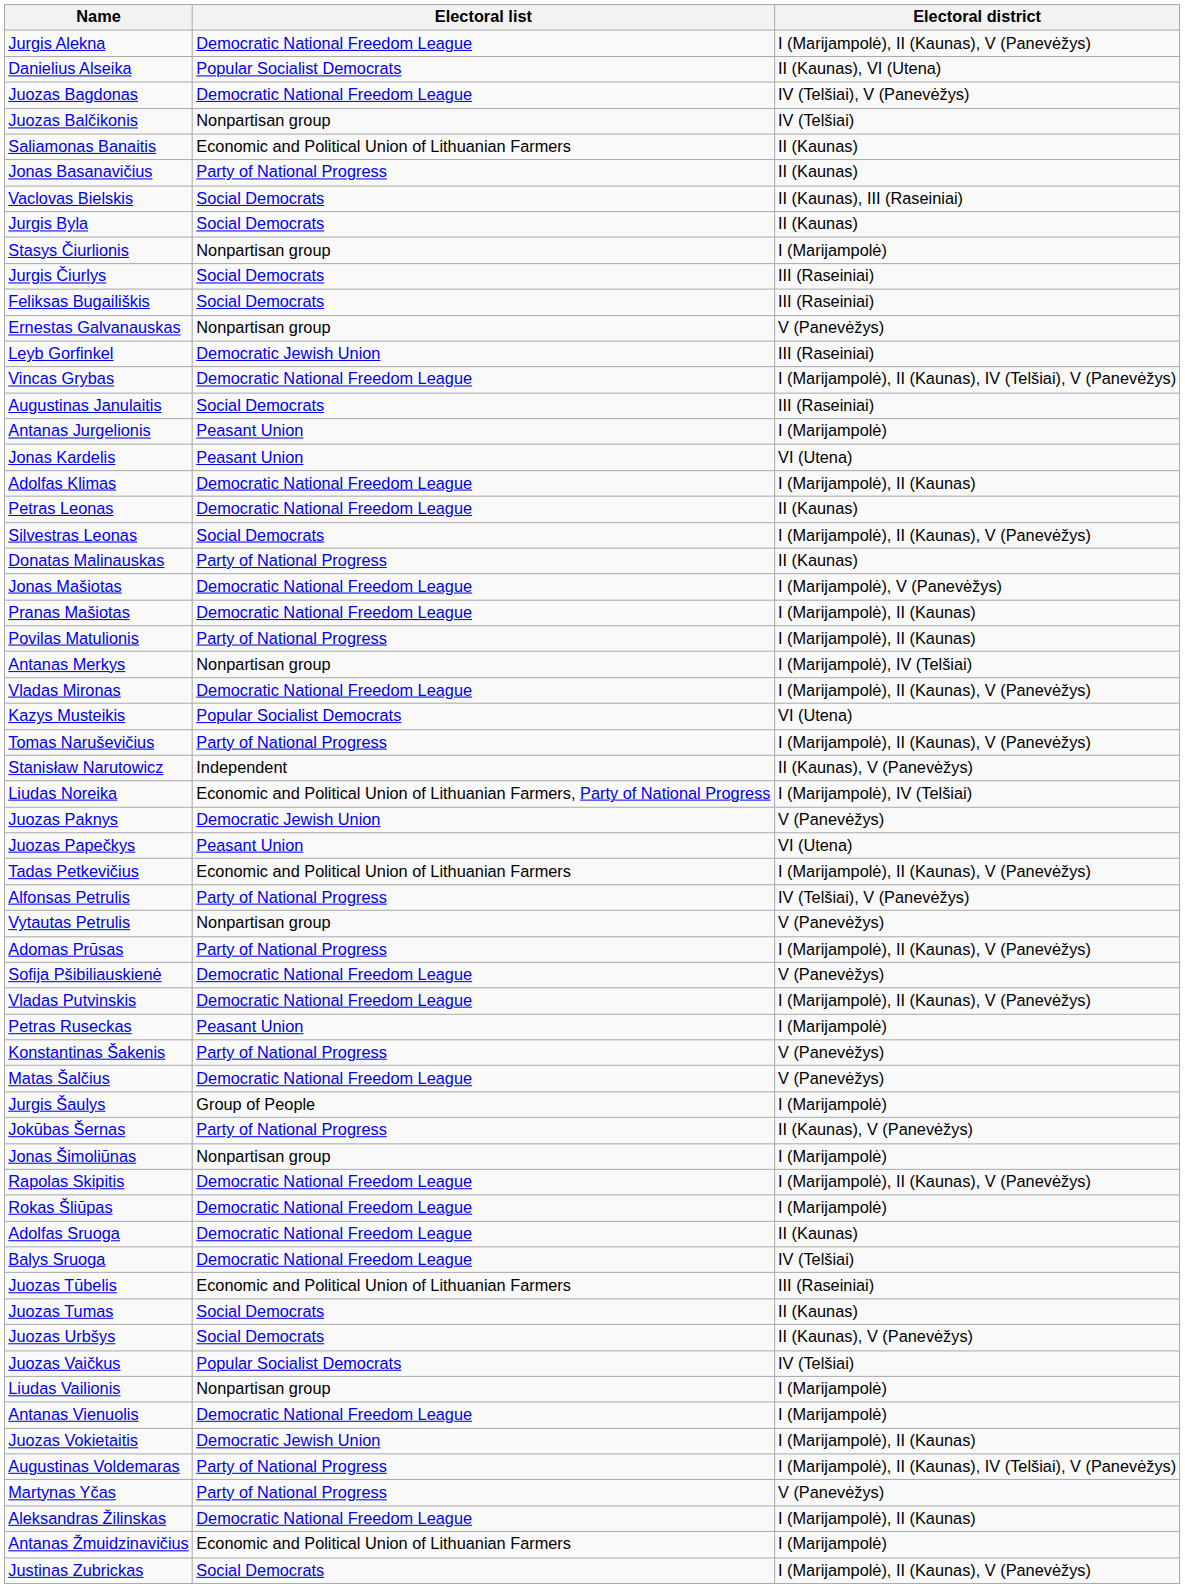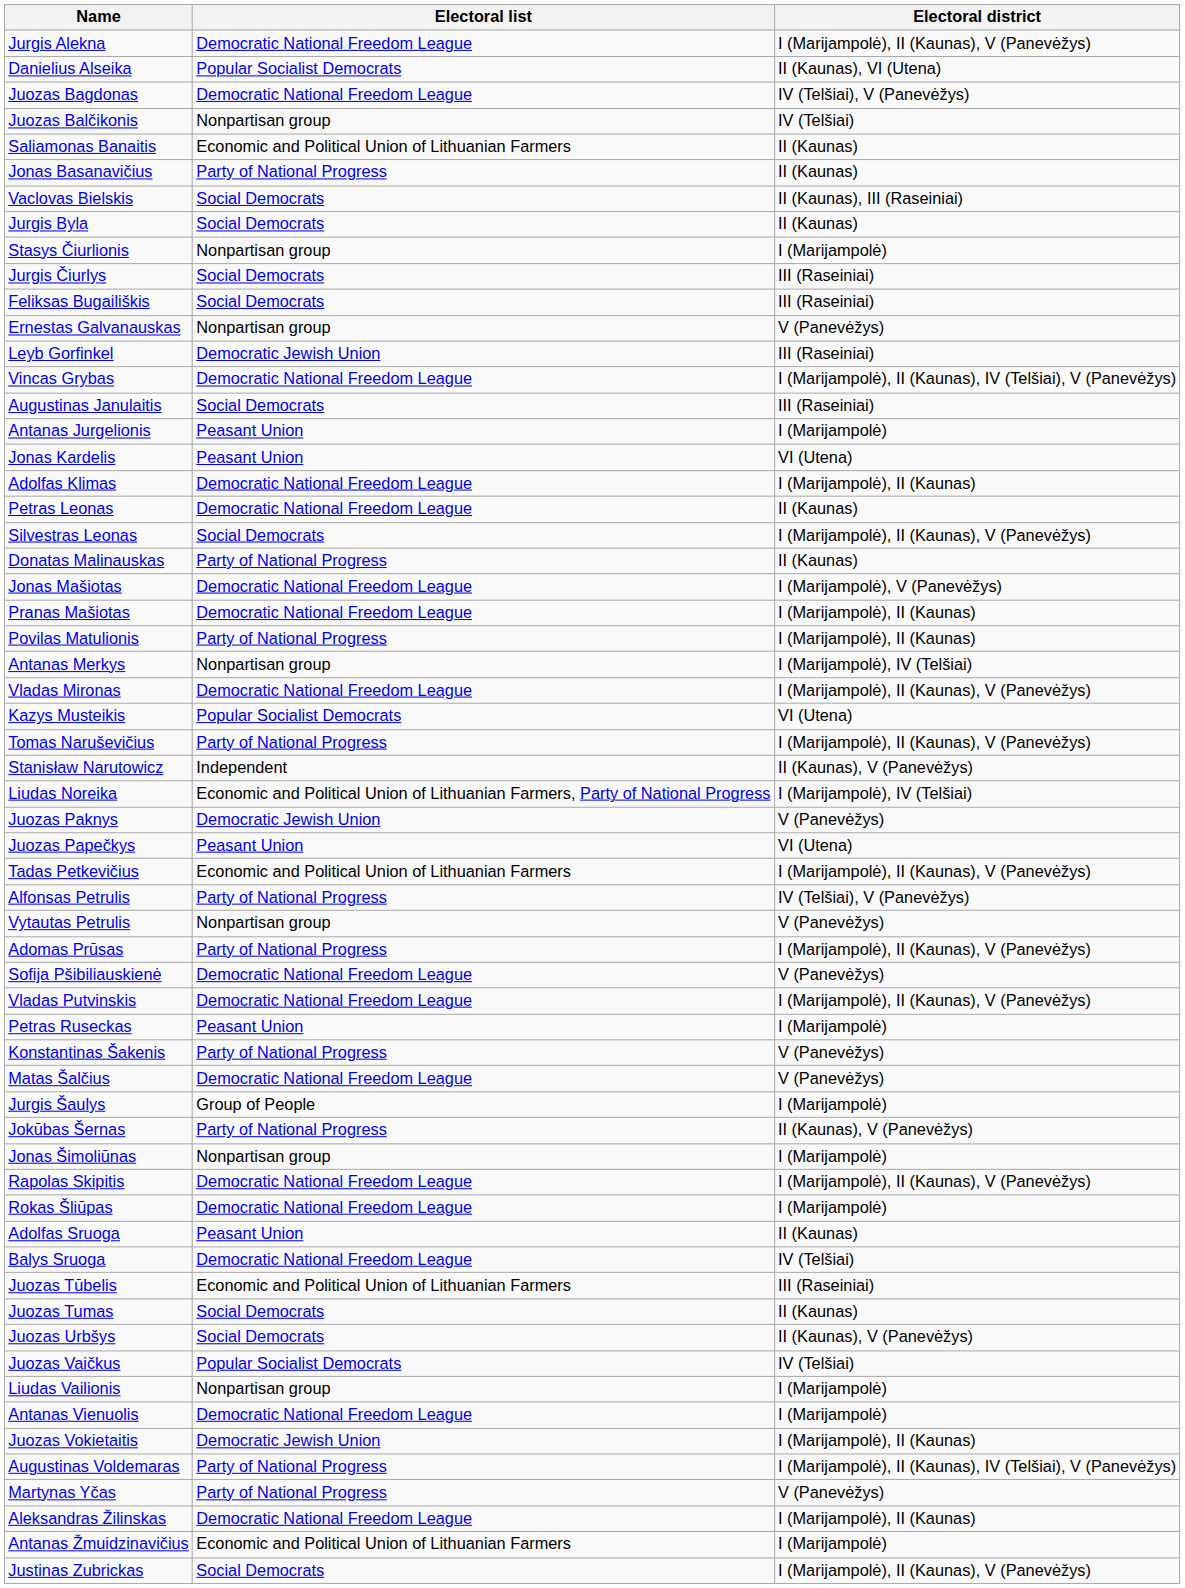Adolfas Sruoga | Electoral list: Democratic National Freedom League -> Peasant Union
